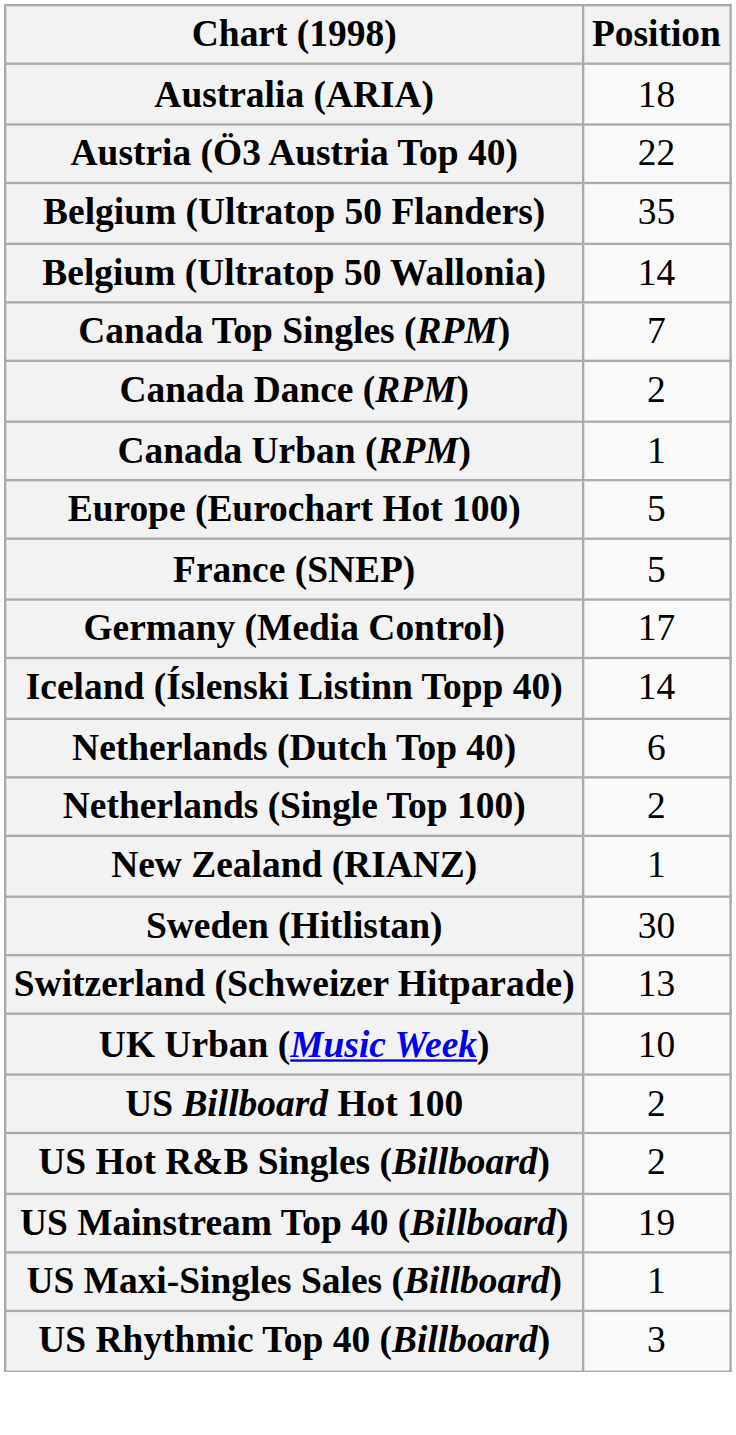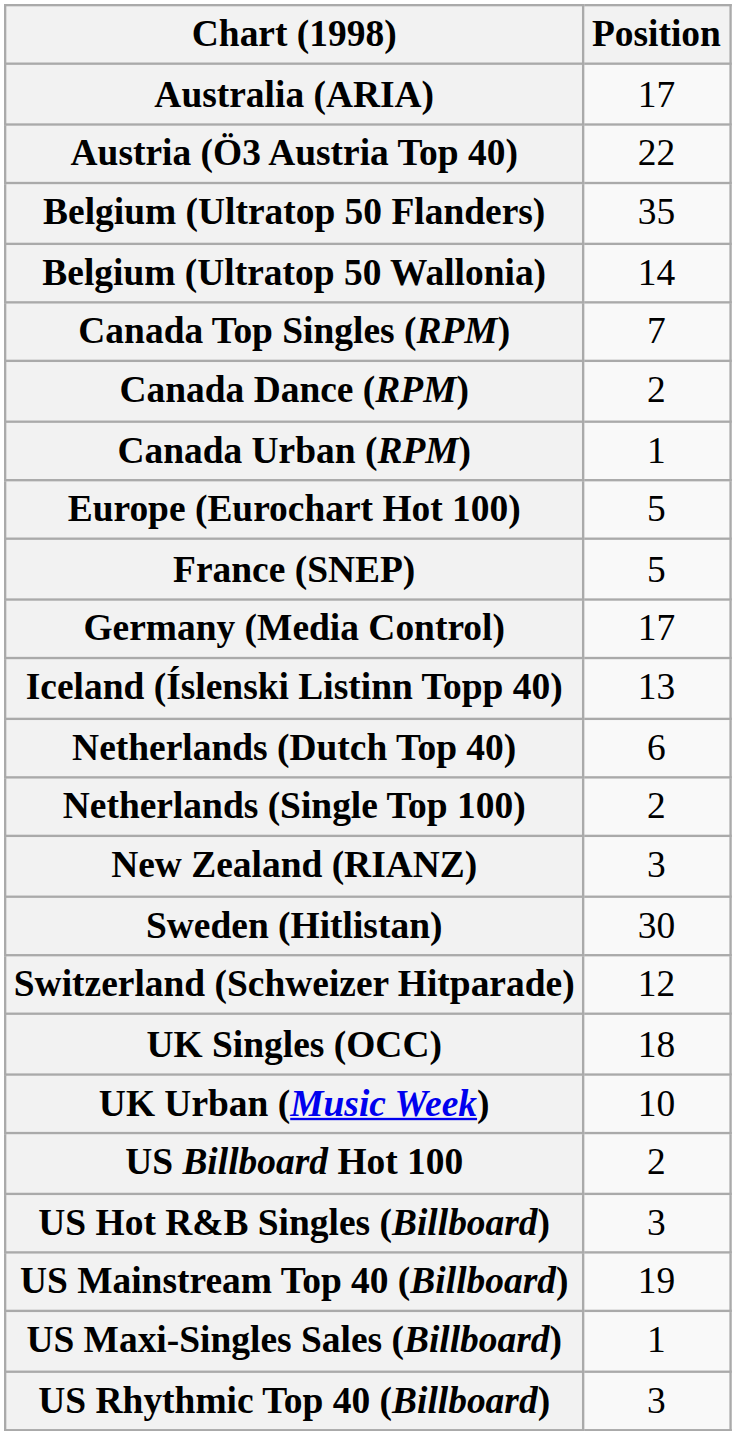Australia (ARIA) | Position: 18 -> 17
Iceland (Íslenski Listinn Topp 40) | Position: 14 -> 13
New Zealand (RIANZ) | Position: 1 -> 3
Switzerland (Schweizer Hitparade) | Position: 13 -> 12
+ row: UK Singles (OCC) | 18
US Hot R&B Singles (Billboard) | Position: 2 -> 3
